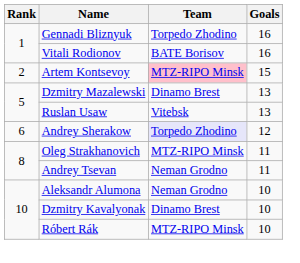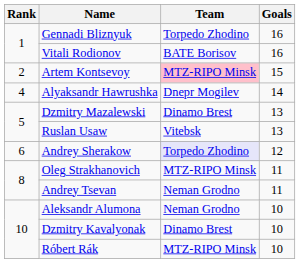+ row: 4 | Alyaksandr Hawrushka | Dnepr Mogilev | 14
